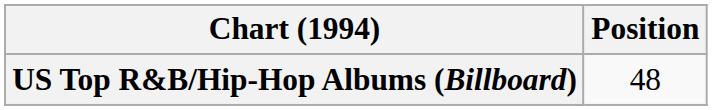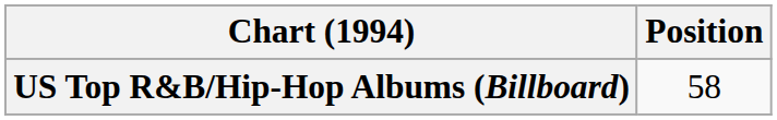US Top R&B/Hip-Hop Albums (Billboard) | Position: 48 -> 58
